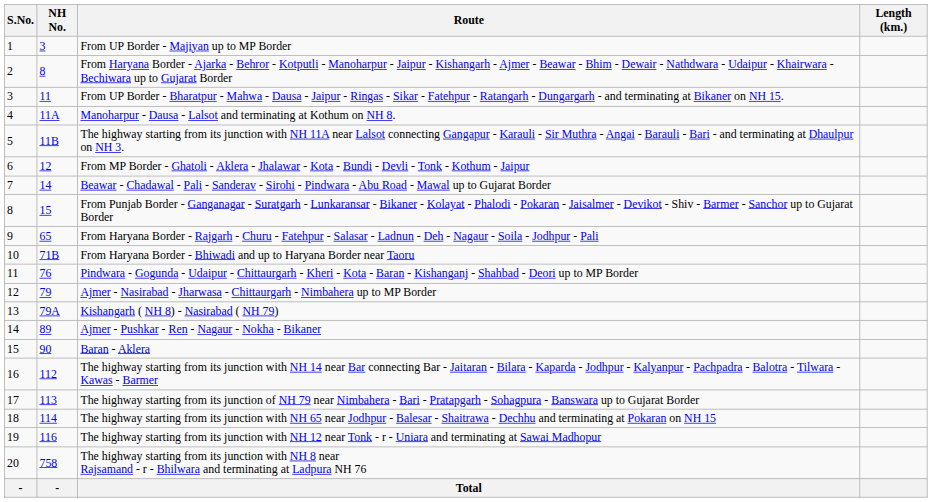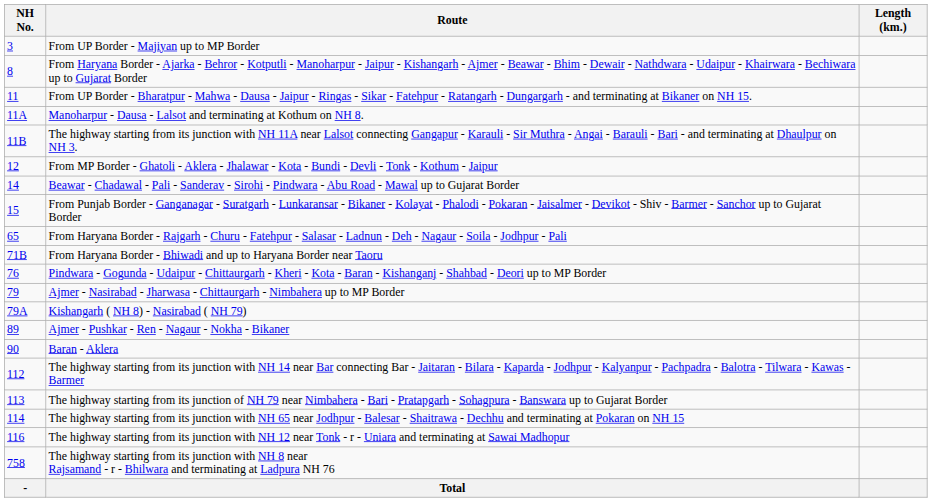- column: S.No. | 1 | 2 | 3 | 4 | 5 | 6 | 7 | 8 | 9 | 10 | 11 | 12 | 13 | 14 | 15 | 16 | 17 | 18 | 19 | 20 | -
